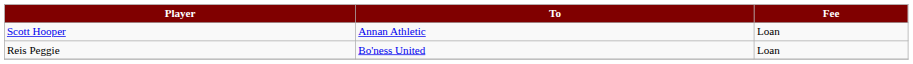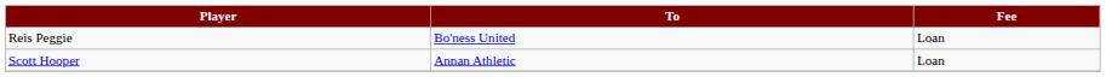rows swapped: Reis Peggie <-> Scott Hooper
